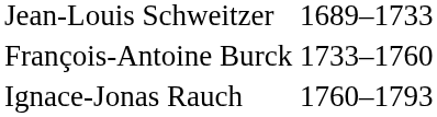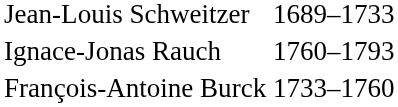rows swapped: François-Antoine Burck <-> Ignace-Jonas Rauch
